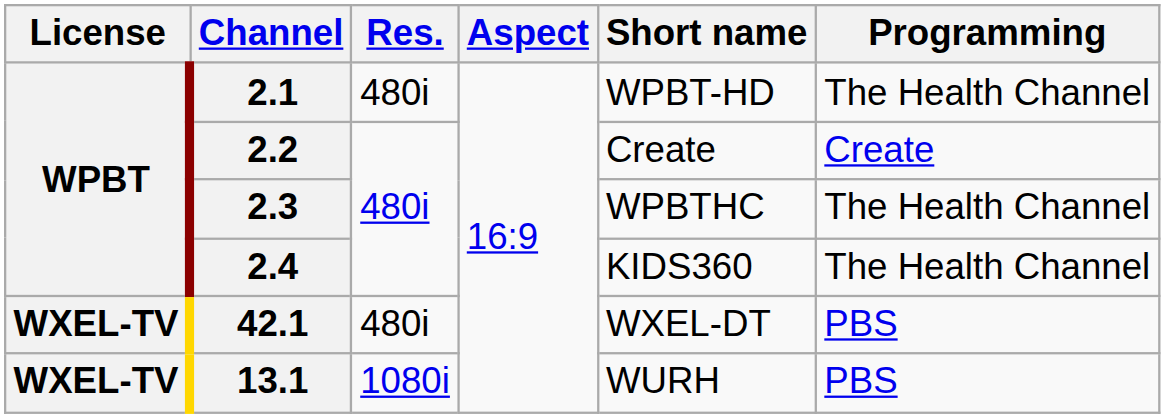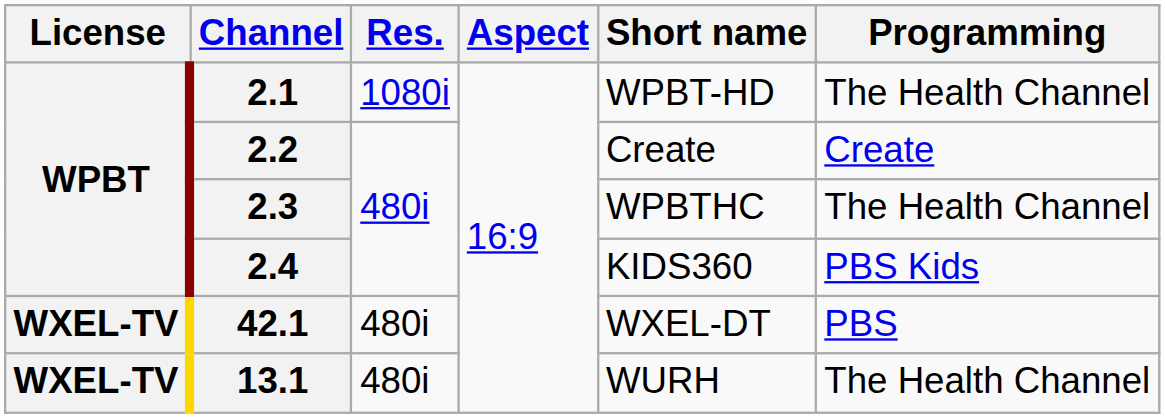2.1 | Res.: 480i -> 1080i
2.4 | Programming: The Health Channel -> PBS Kids
13.1 | Res.: 1080i -> 480i
13.1 | Programming: PBS -> The Health Channel
